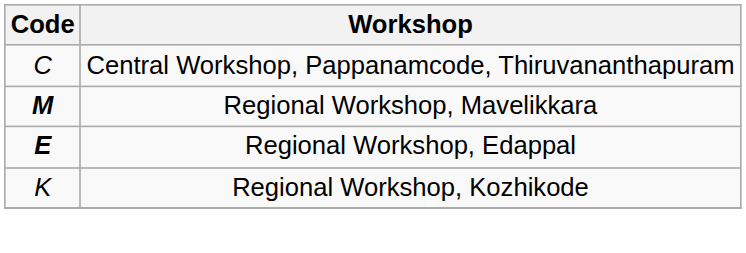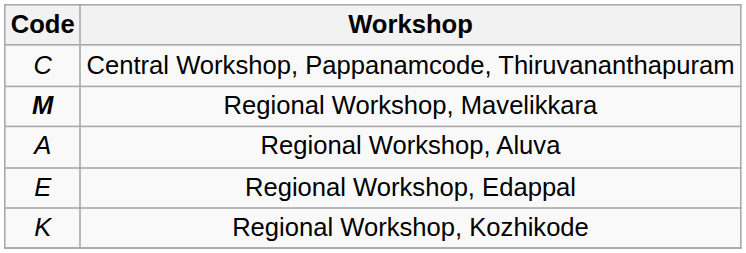+ row: A | Regional Workshop, Aluva
Regional Workshop, Edappal | Code: bold -> normal
